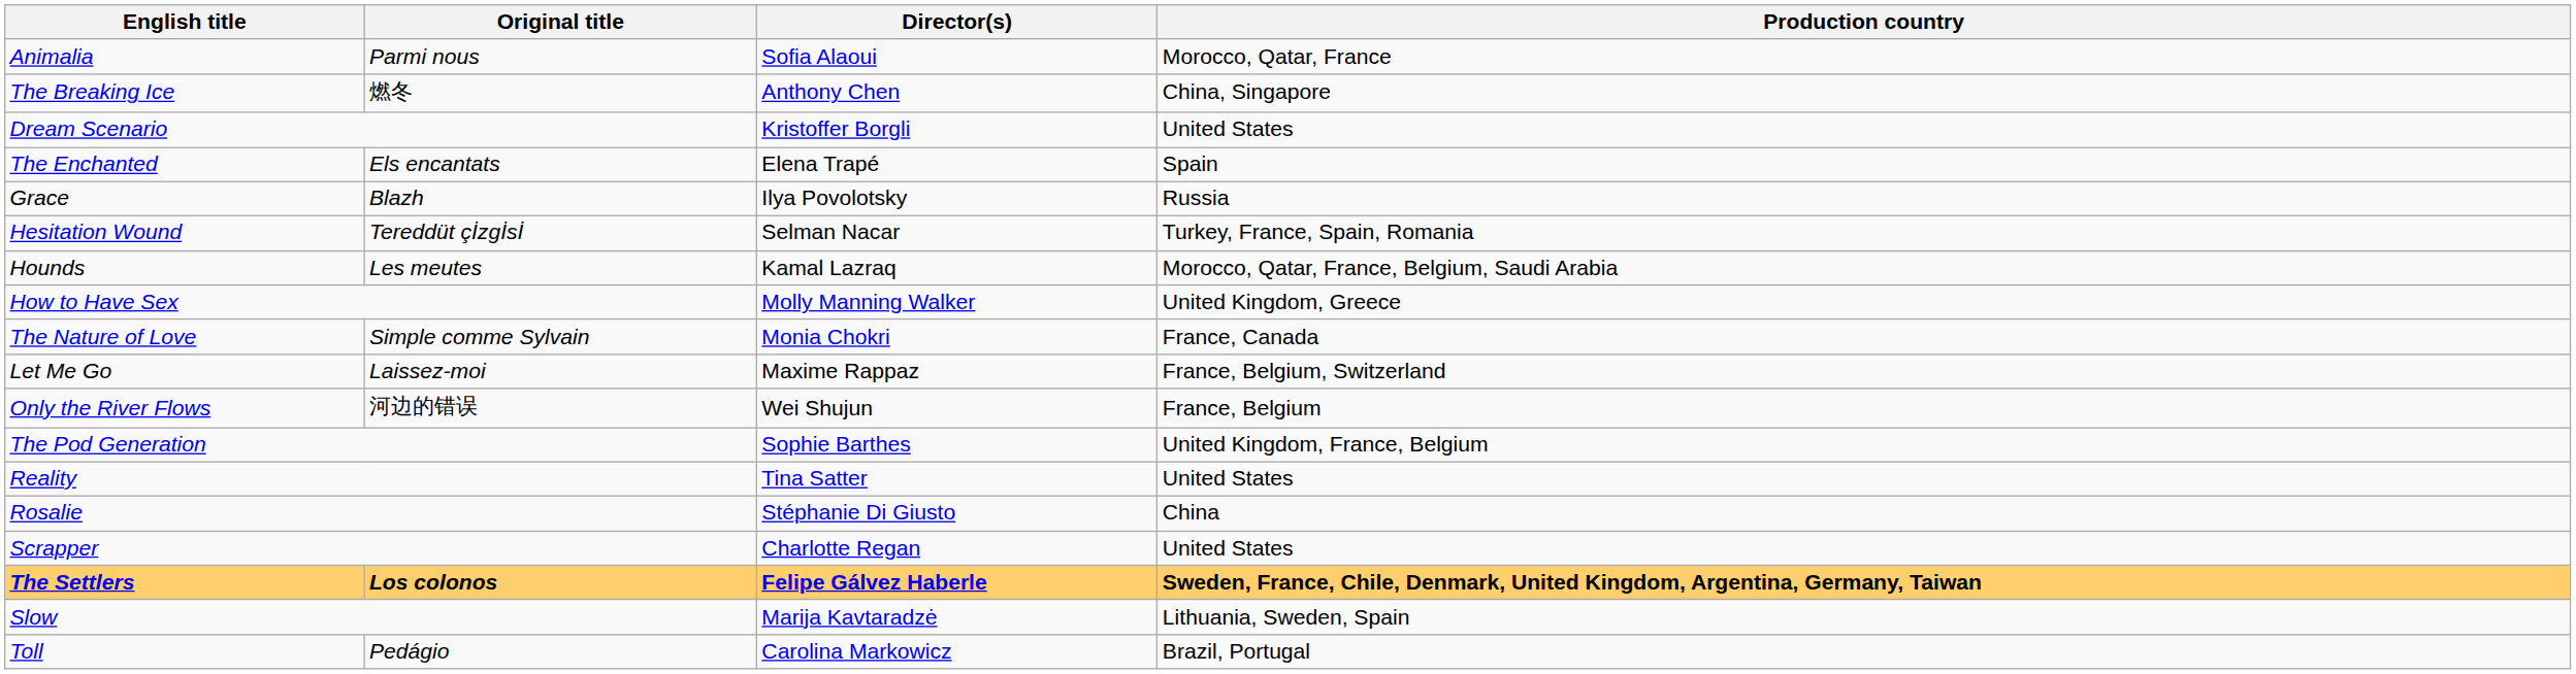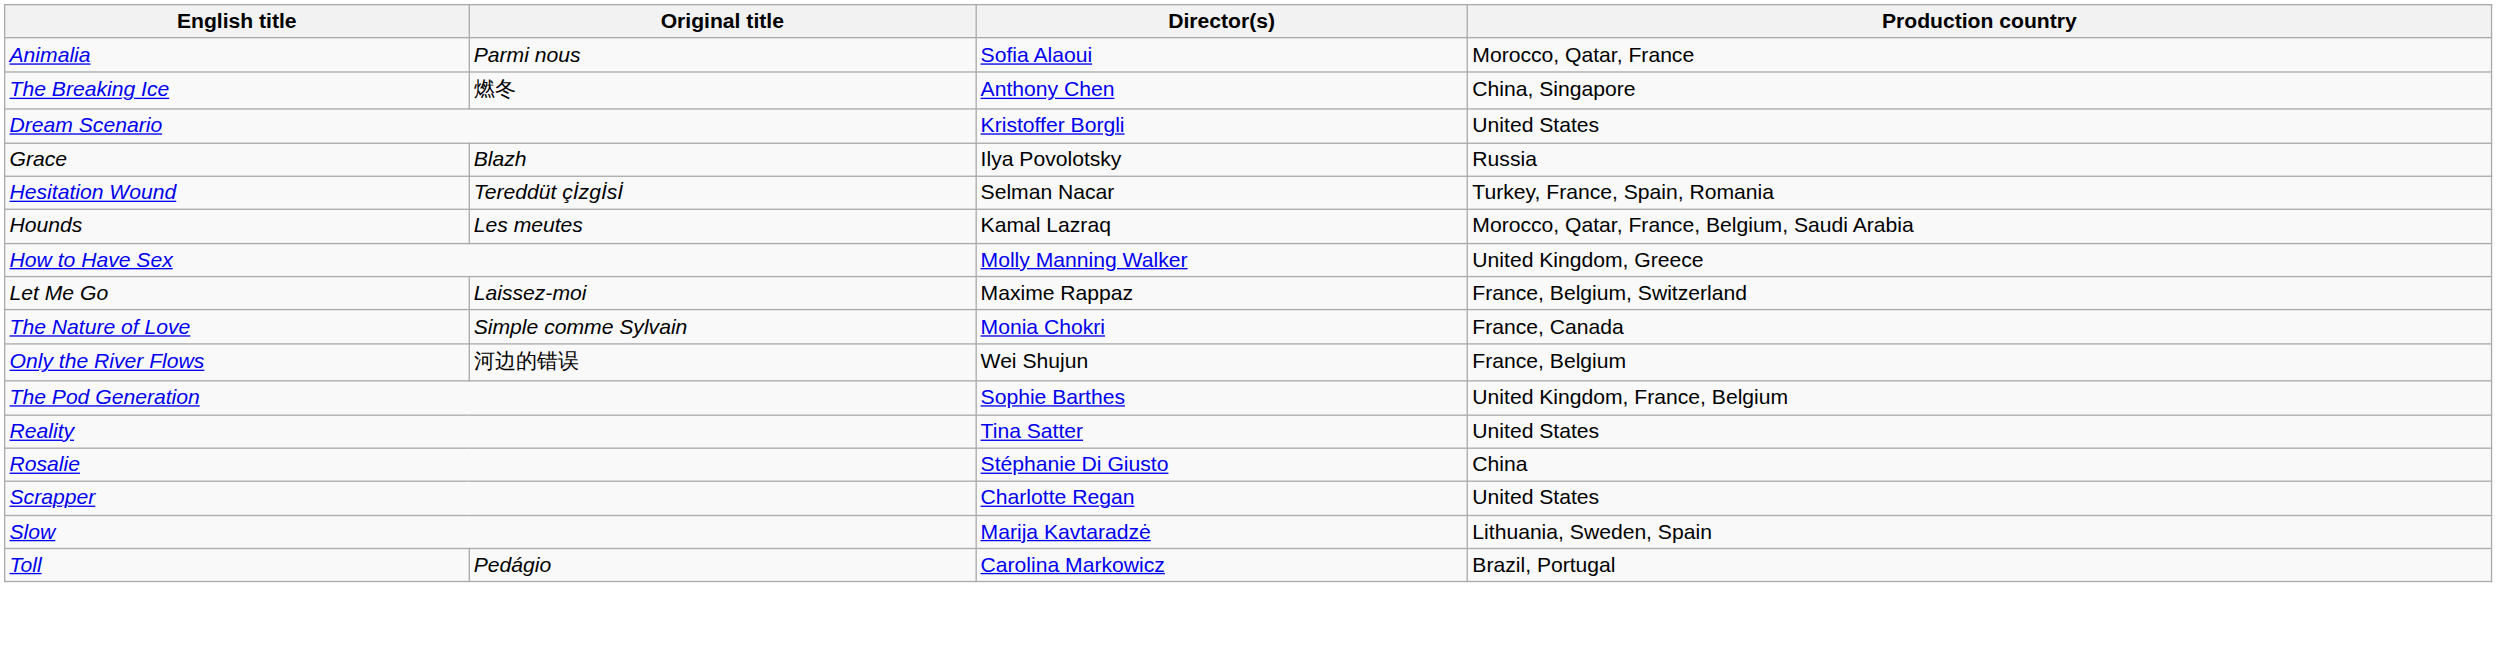- row: The Enchanted | Els encantats | Elena Trapé | Spain
rows swapped: Let Me Go <-> The Nature of Love
- row: The Settlers | Los colonos | Felipe Gálvez Haberle | Sweden, France, Chile, Denmark, United Kingdom, Argentina, Germany, Taiwan
